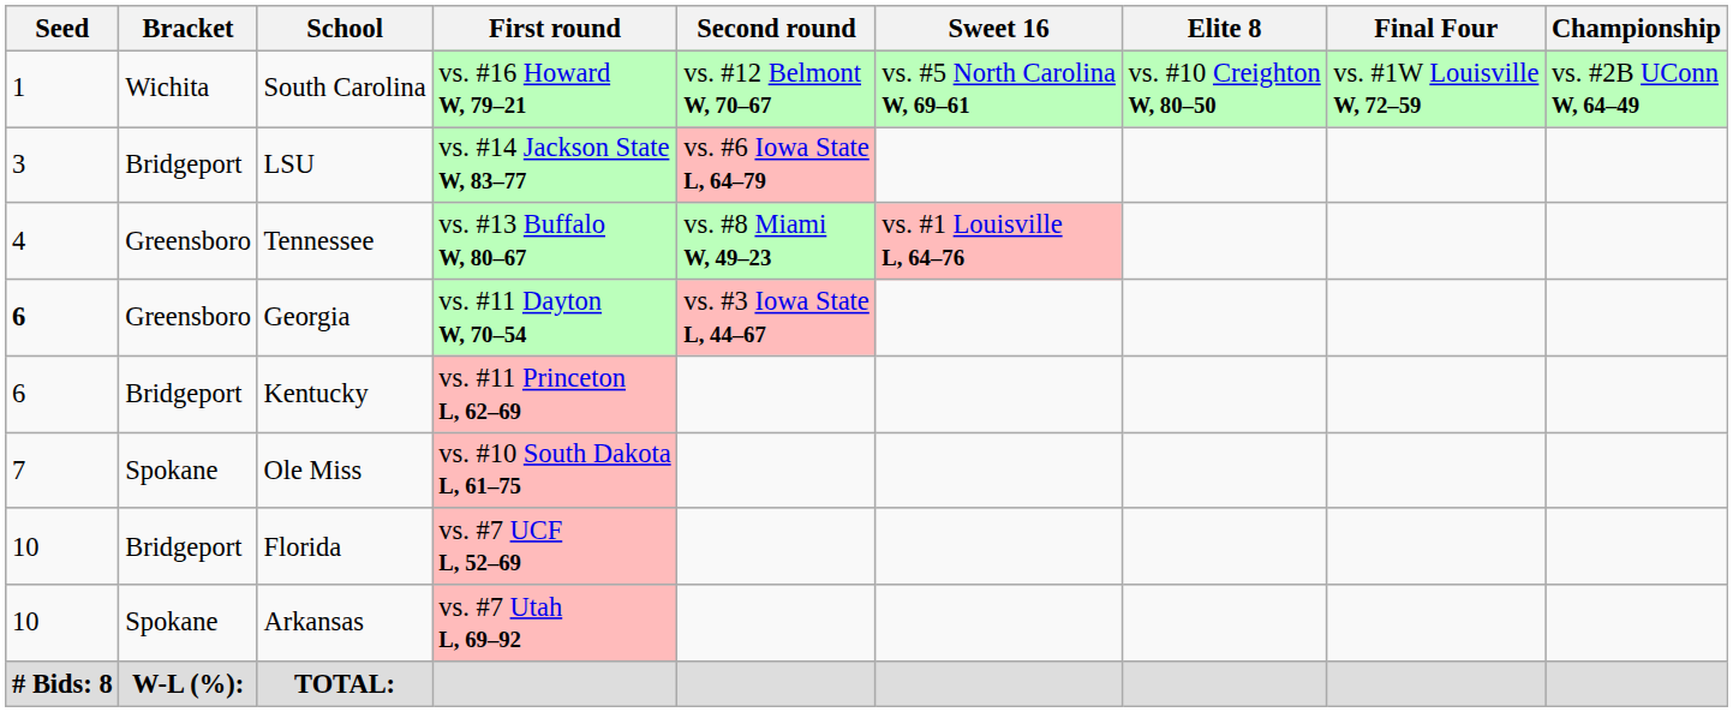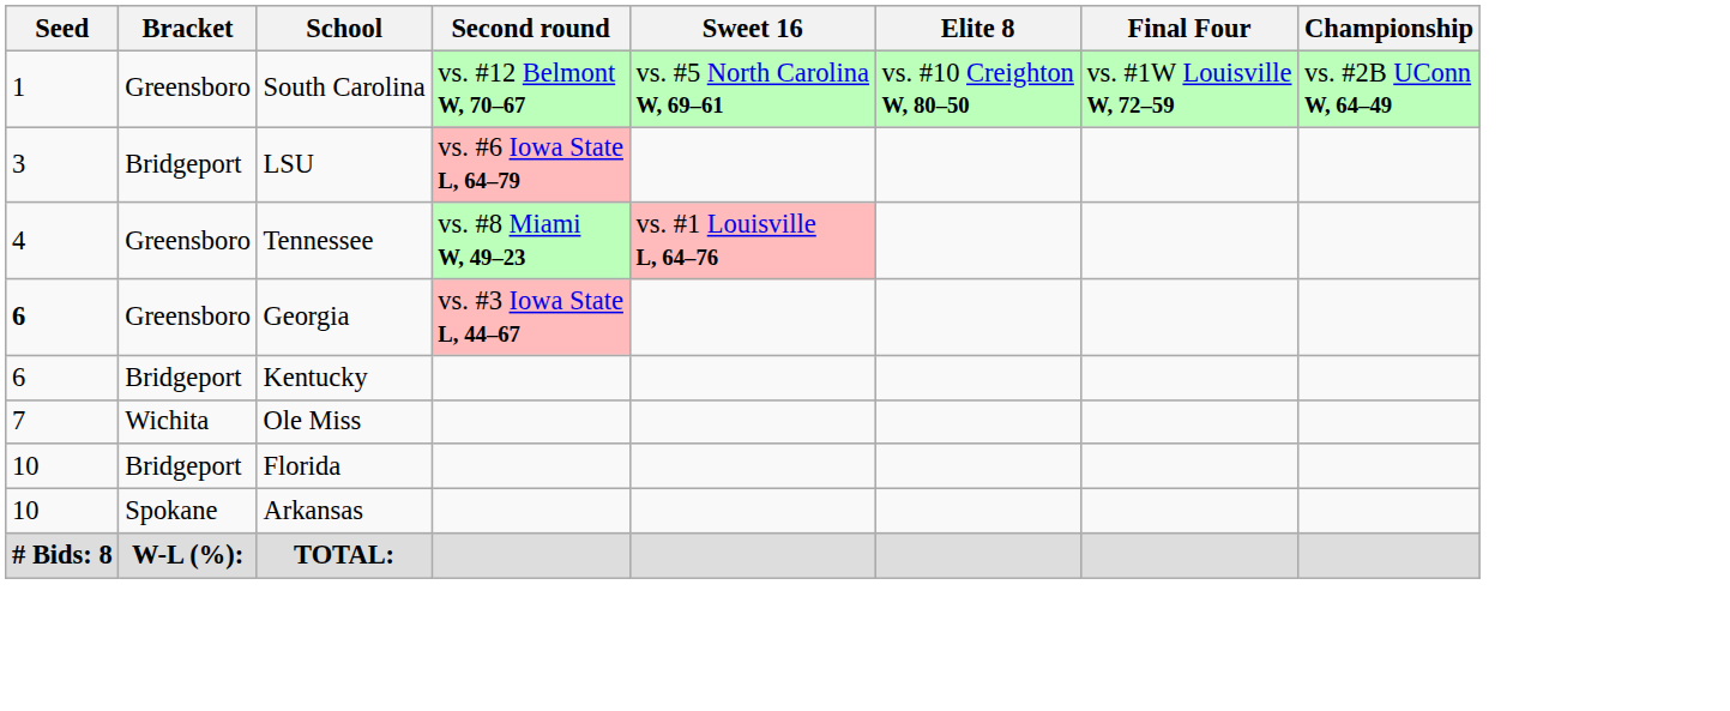- column: First round | vs. #16 Howard W, 79–21 | vs. #14 Jackson State W, 83–77 | vs. #13 Buffalo W, 80–67 | vs. #11 Dayton W, 70–54 | vs. #11 Princeton L, 62–69 | vs. #10 South Dakota L, 61–75 | vs. #7 UCF L, 52–69 | vs. #7 Utah L, 69–92
South Carolina | Bracket: Wichita -> Greensboro
Ole Miss | Bracket: Spokane -> Wichita
